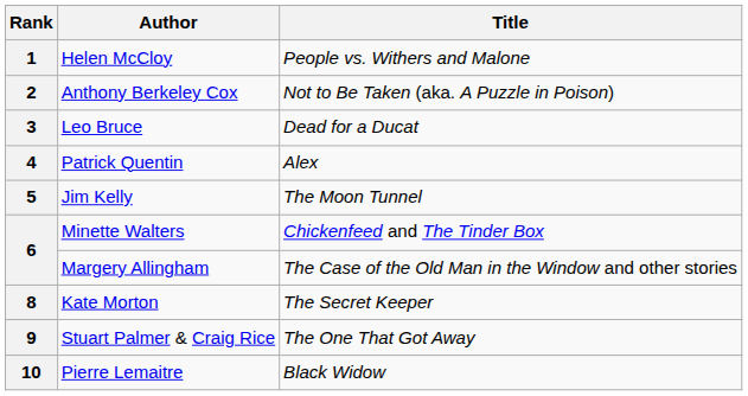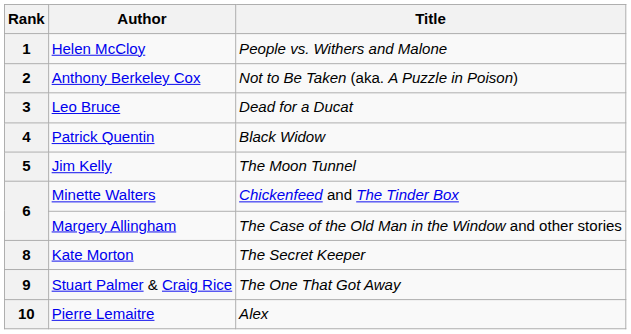4 | Title: Alex -> Black Widow
10 | Title: Black Widow -> Alex
